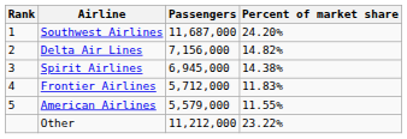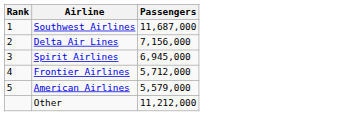- column: Percent of market share | 24.20% | 14.82% | 14.38% | 11.83% | 11.55% | 23.22%
